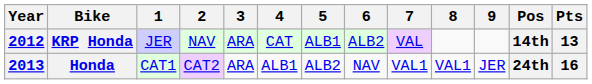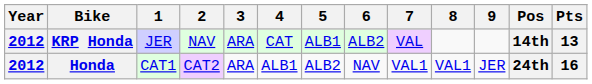Honda | Year: 2013 -> 2012
